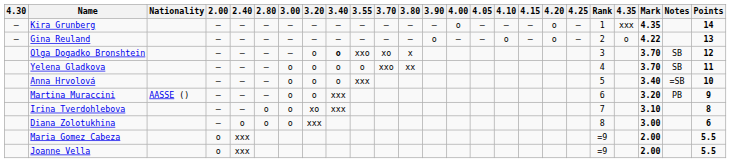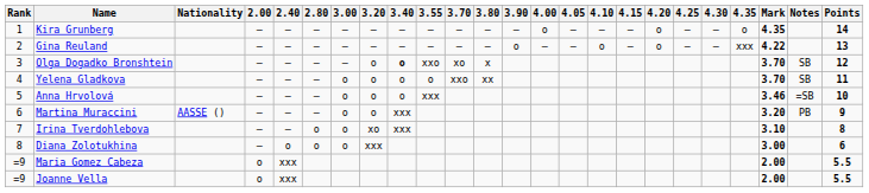columns swapped: Rank <-> 4.30
Kira Grunberg | 4.35: xxx -> o
Gina Reuland | 4.35: o -> xxx
Anna Hrvolová | Mark: 3.40 -> 3.46
